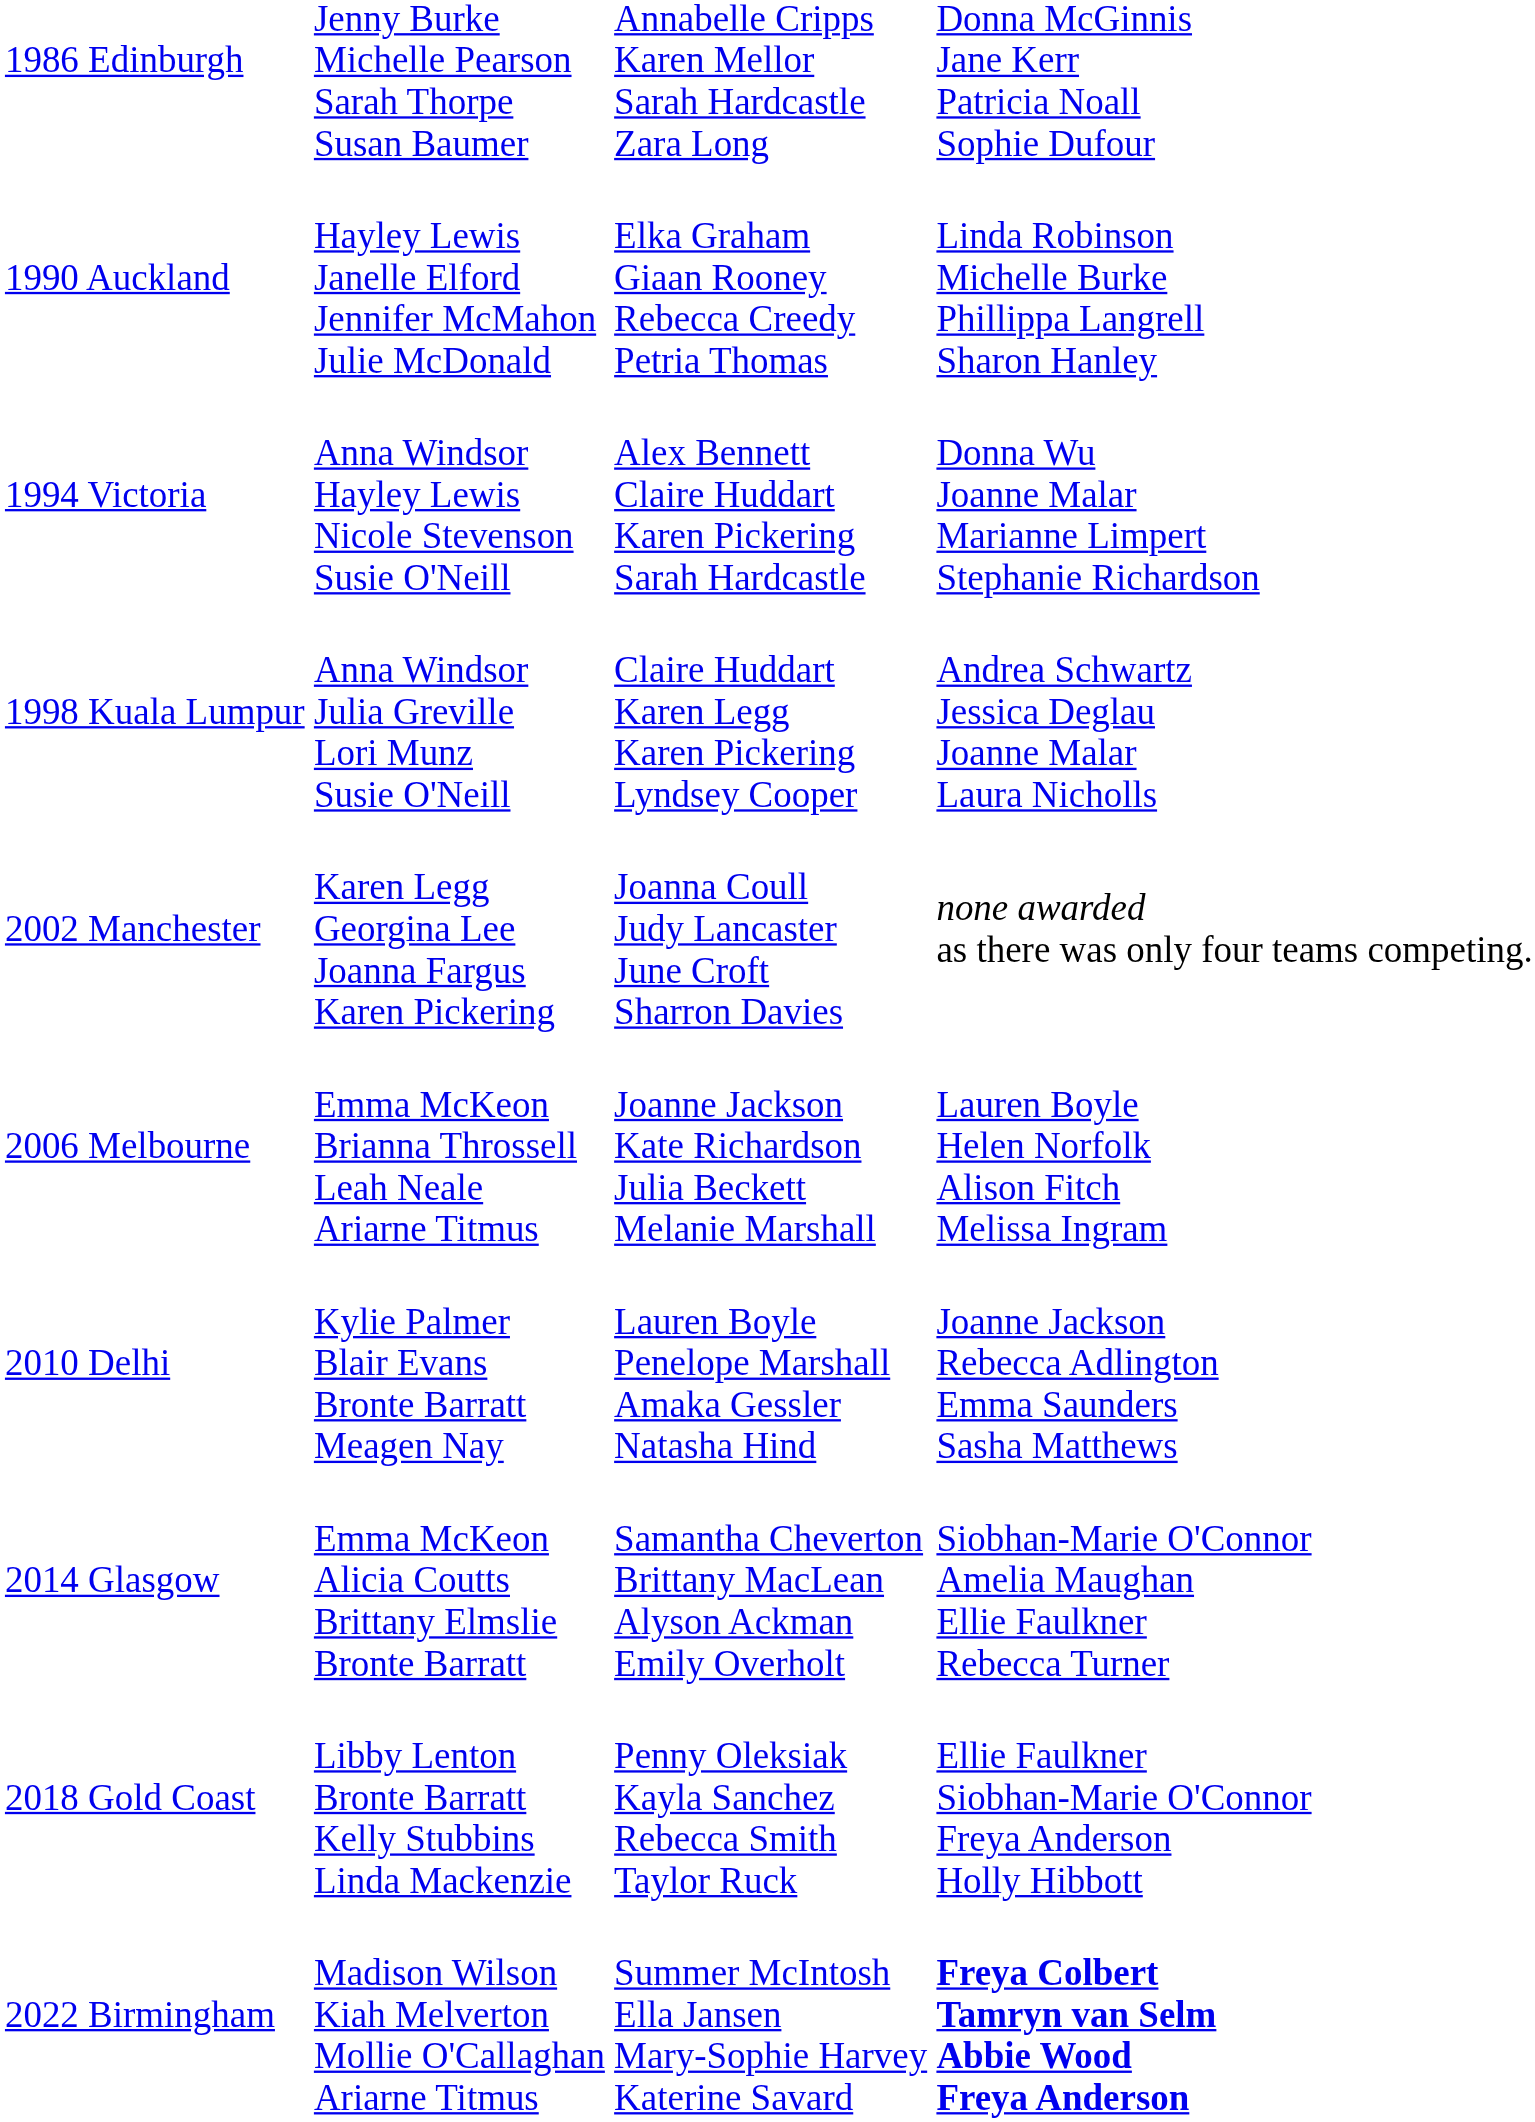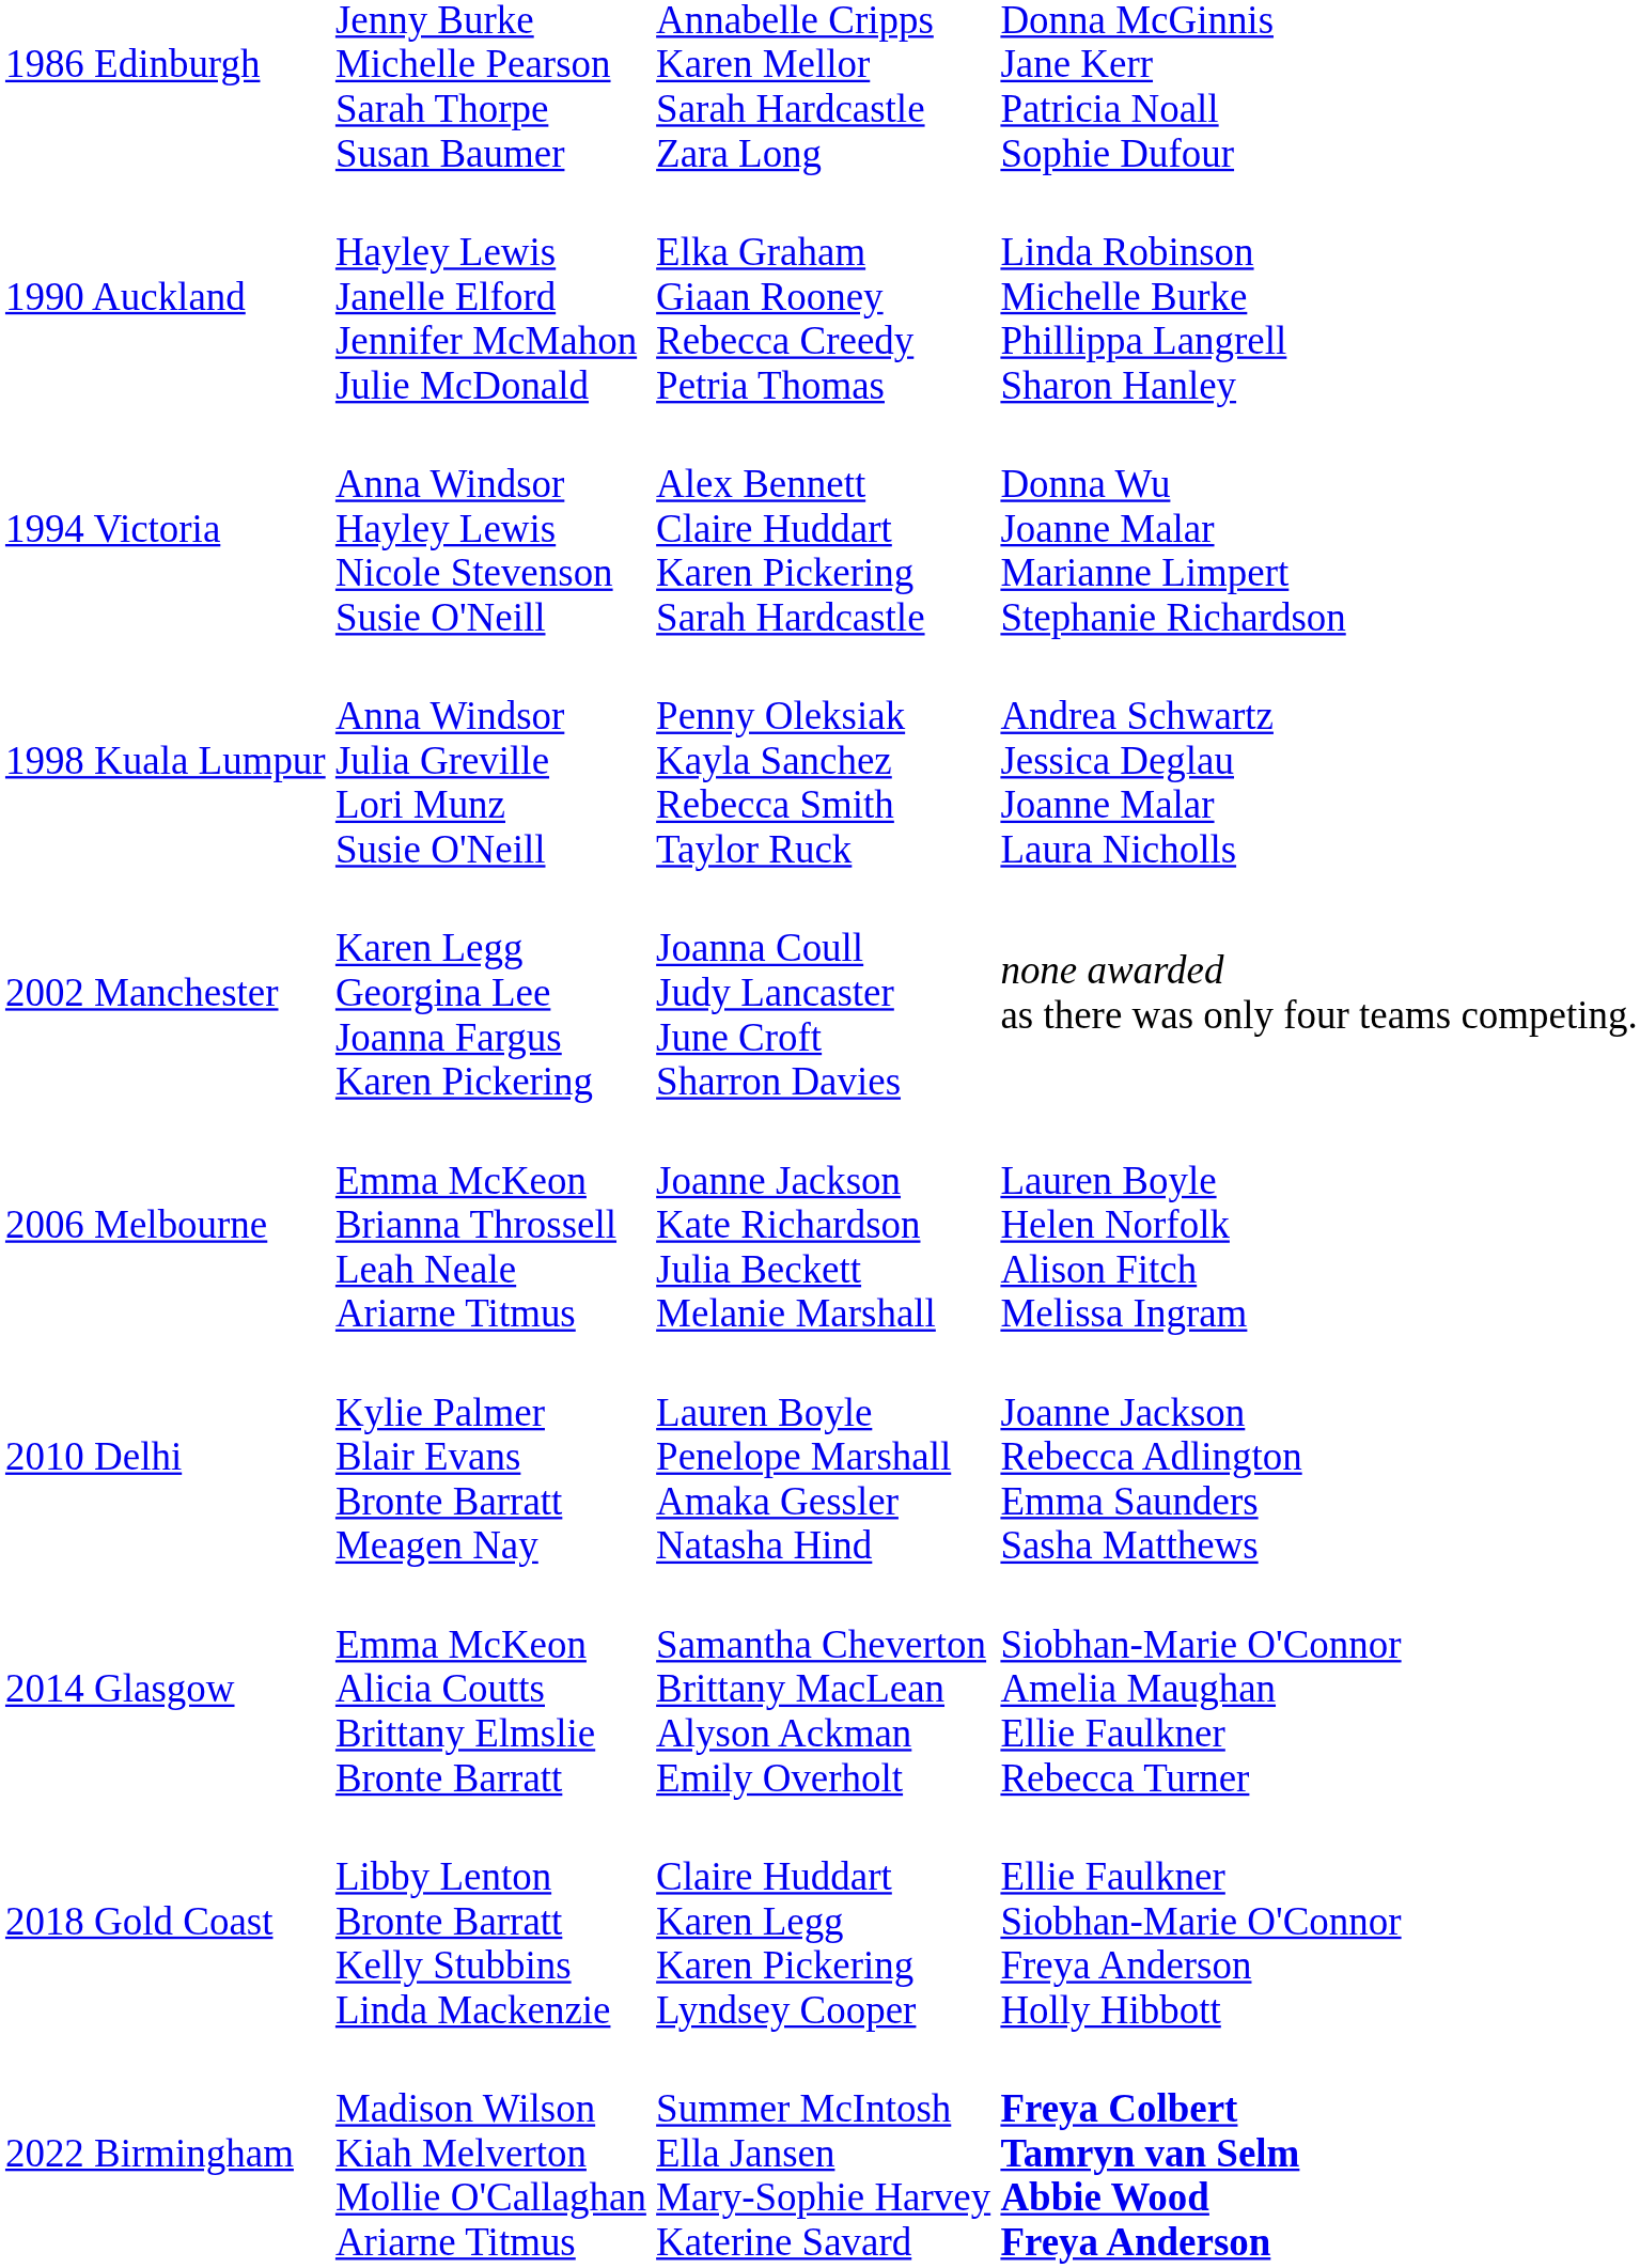1998 Kuala Lumpur | column 3: Claire Huddart Karen Legg Karen Pickering Lyndsey Cooper -> Penny Oleksiak Kayla Sanchez Rebecca Smith Taylor Ruck
2018 Gold Coast | column 3: Penny Oleksiak Kayla Sanchez Rebecca Smith Taylor Ruck -> Claire Huddart Karen Legg Karen Pickering Lyndsey Cooper
